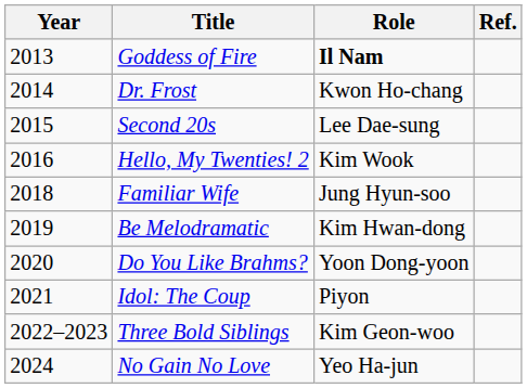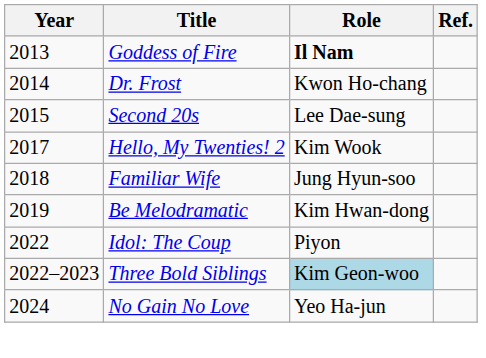Hello, My Twenties! 2 | Year: 2016 -> 2017
- row: 2020 | Do You Like Brahms? | Yoon Dong-yoon
Idol: The Coup | Year: 2021 -> 2022
Three Bold Siblings | Role: no background -> lightblue background
